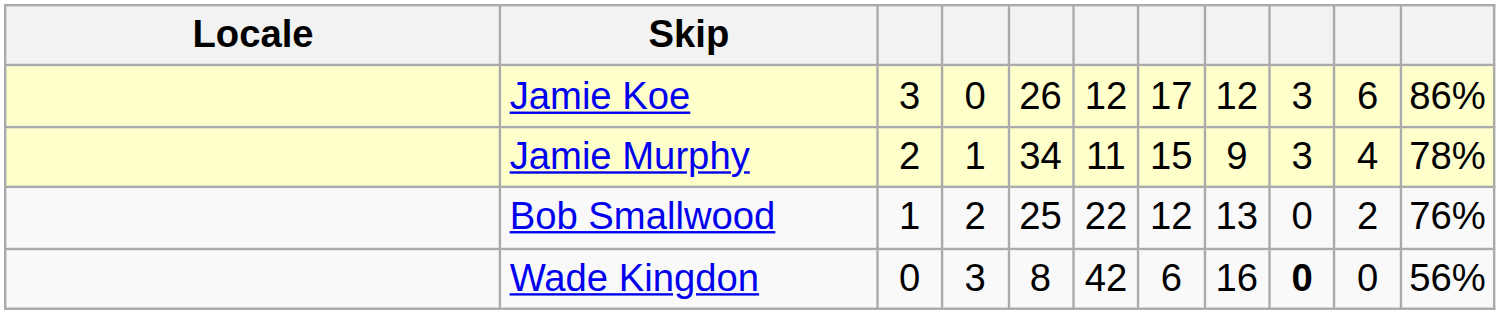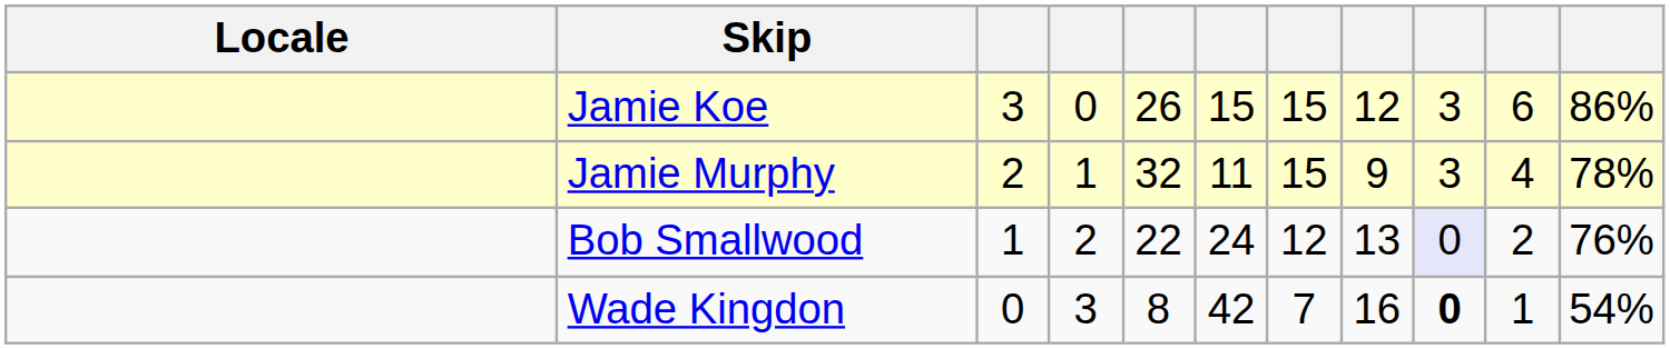Jamie Koe | column 6: 12 -> 15
Jamie Koe | column 7: 17 -> 15
Jamie Murphy | column 5: 34 -> 32
Bob Smallwood | column 5: 25 -> 22
Bob Smallwood | column 6: 22 -> 24
Bob Smallwood | column 9: no background -> lavender background
Wade Kingdon | column 7: 6 -> 7
Wade Kingdon | column 10: 0 -> 1
Wade Kingdon | column 11: 56% -> 54%
